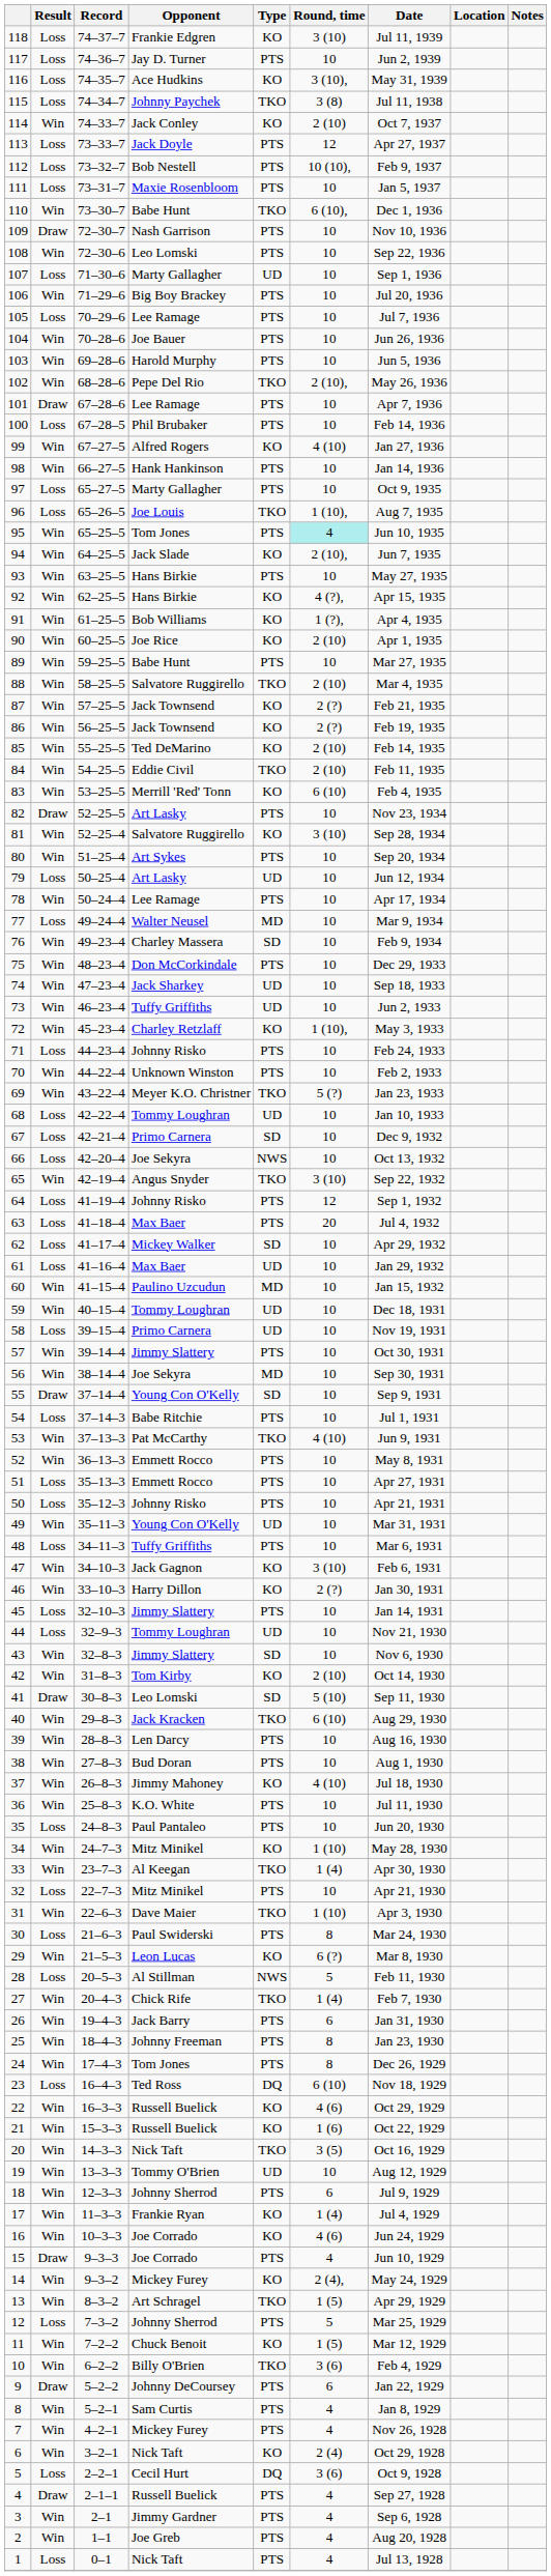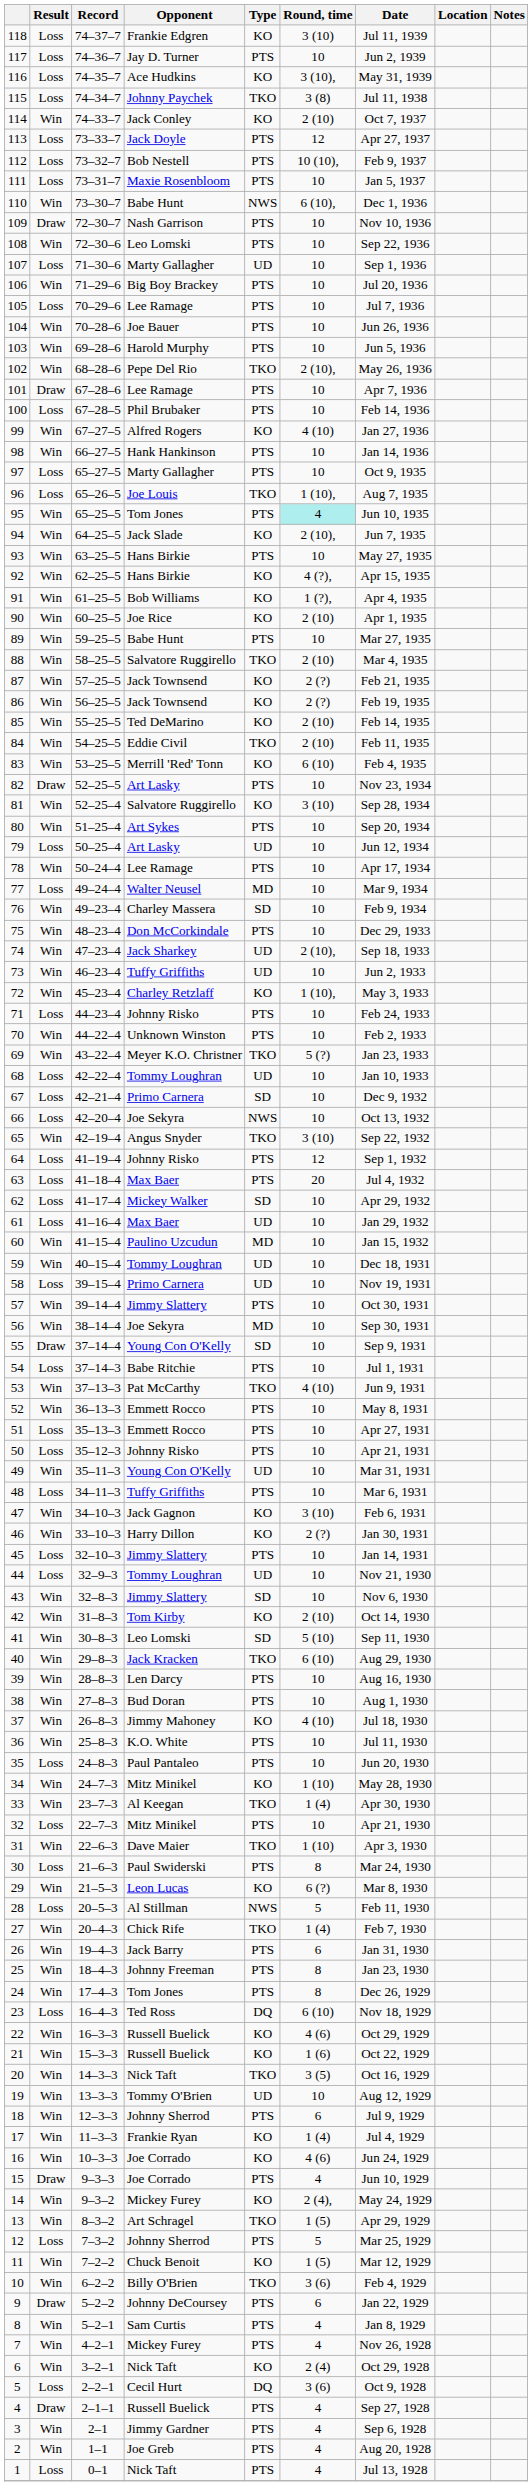110 | Type: TKO -> NWS
74 | Round, time: 10 -> 2 (10),
41 | Result: Draw -> Win
